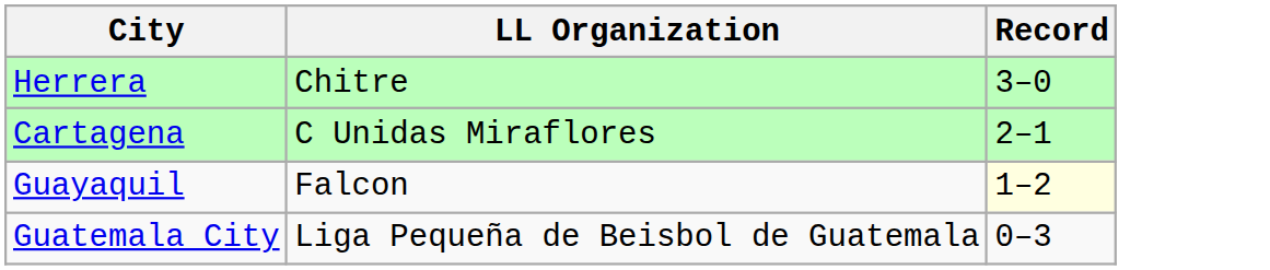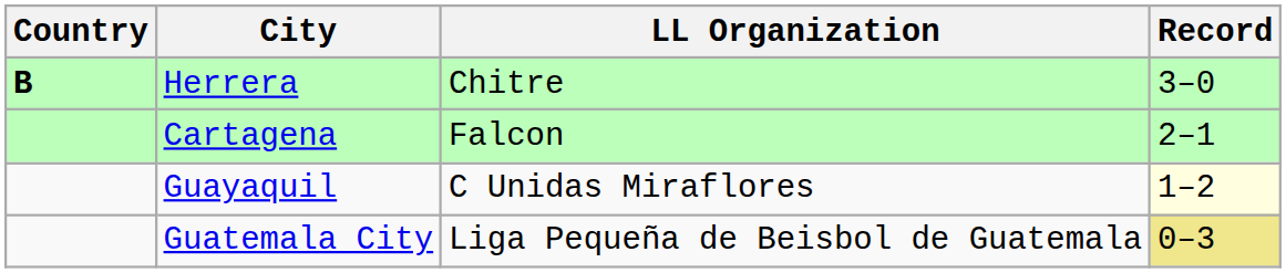+ column: Country | B
Cartagena | LL Organization: C Unidas Miraflores -> Falcon
Guayaquil | LL Organization: Falcon -> C Unidas Miraflores
Guatemala City | Record: no background -> khaki background
